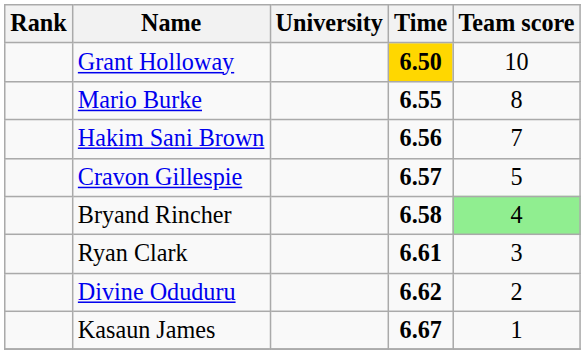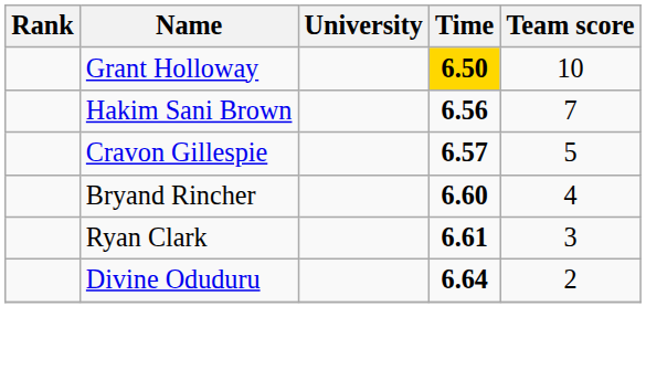- row: Mario Burke | 6.55 | 8
Bryand Rincher | Time: 6.58 -> 6.60
Bryand Rincher | Team score: lightgreen background -> no background
Divine Oduduru | Time: 6.62 -> 6.64
- row: Kasaun James | 6.67 | 1
